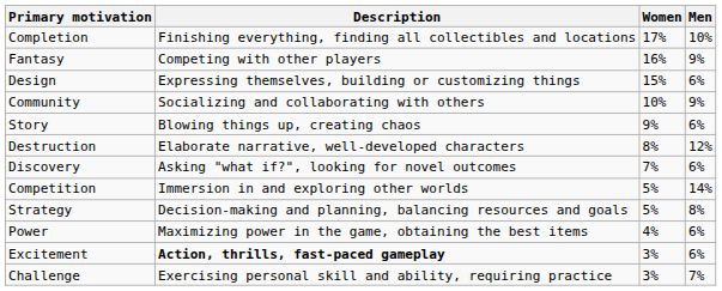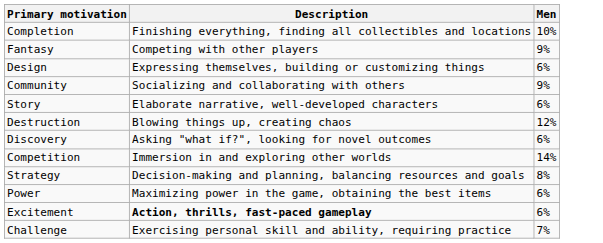- column: Women | 17% | 16% | 15% | 10% | 9% | 8% | 7% | 5% | 5% | 4% | 3% | 3%
Story | Description: Blowing things up, creating chaos -> Elaborate narrative, well-developed characters
Destruction | Description: Elaborate narrative, well-developed characters -> Blowing things up, creating chaos
